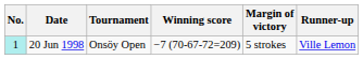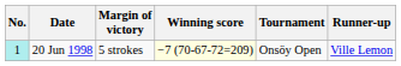columns swapped: Tournament <-> Margin of victory
20 Jun 1998 | Winning score: no background -> lightyellow background
